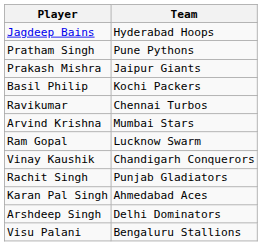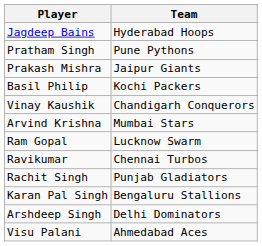rows swapped: Vinay Kaushik <-> Ravikumar
Karan Pal Singh | Team: Ahmedabad Aces -> Bengaluru Stallions
Visu Palani | Team: Bengaluru Stallions -> Ahmedabad Aces
